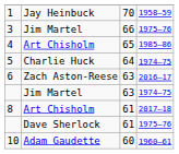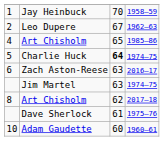+ row: 2 | Leo Dupere | 67 | 1962–63
- row: 3 | Jim Martel | 66 | 1975–76
5 | column 3: normal -> bold
8 | column 3: 61 -> 62
